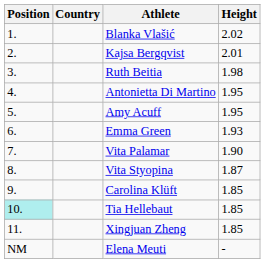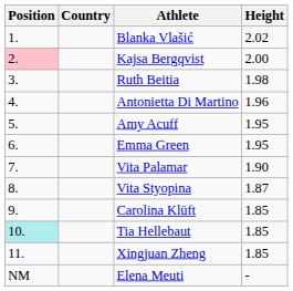Kajsa Bergqvist | Position: no background -> pink background
Kajsa Bergqvist | Height: 2.01 -> 2.00
Antonietta Di Martino | Height: 1.95 -> 1.96
Emma Green | Height: 1.93 -> 1.95
